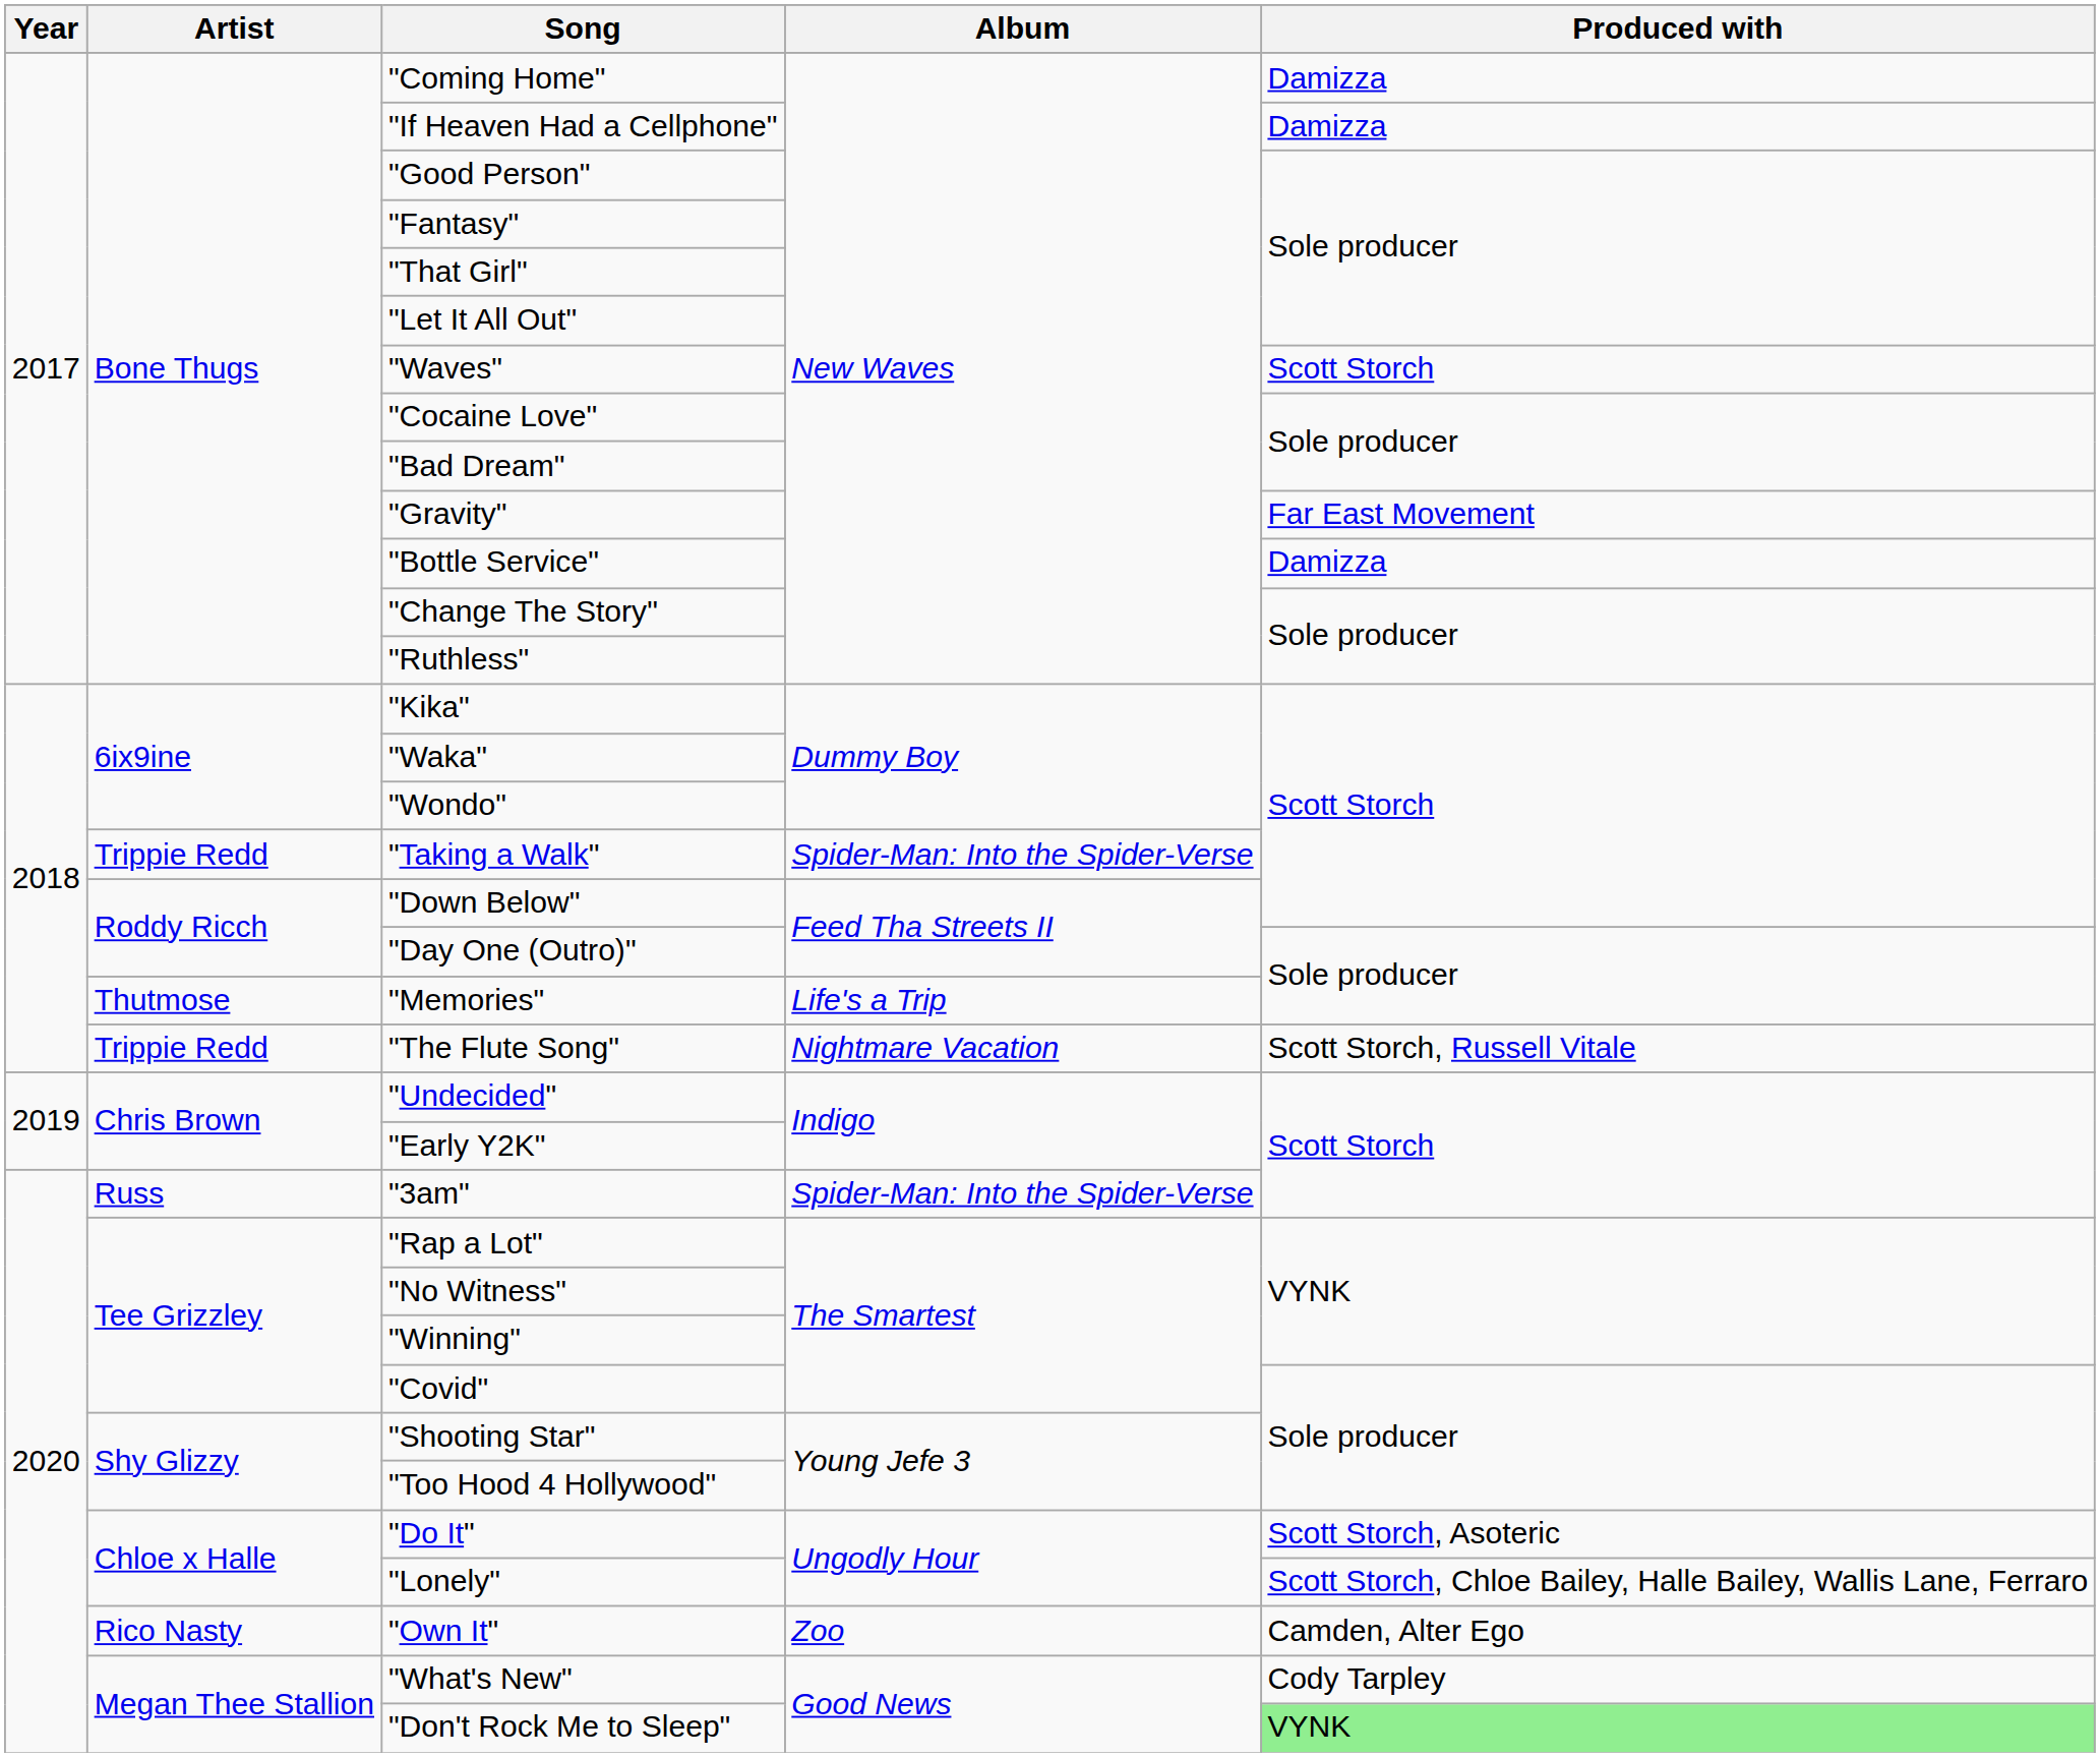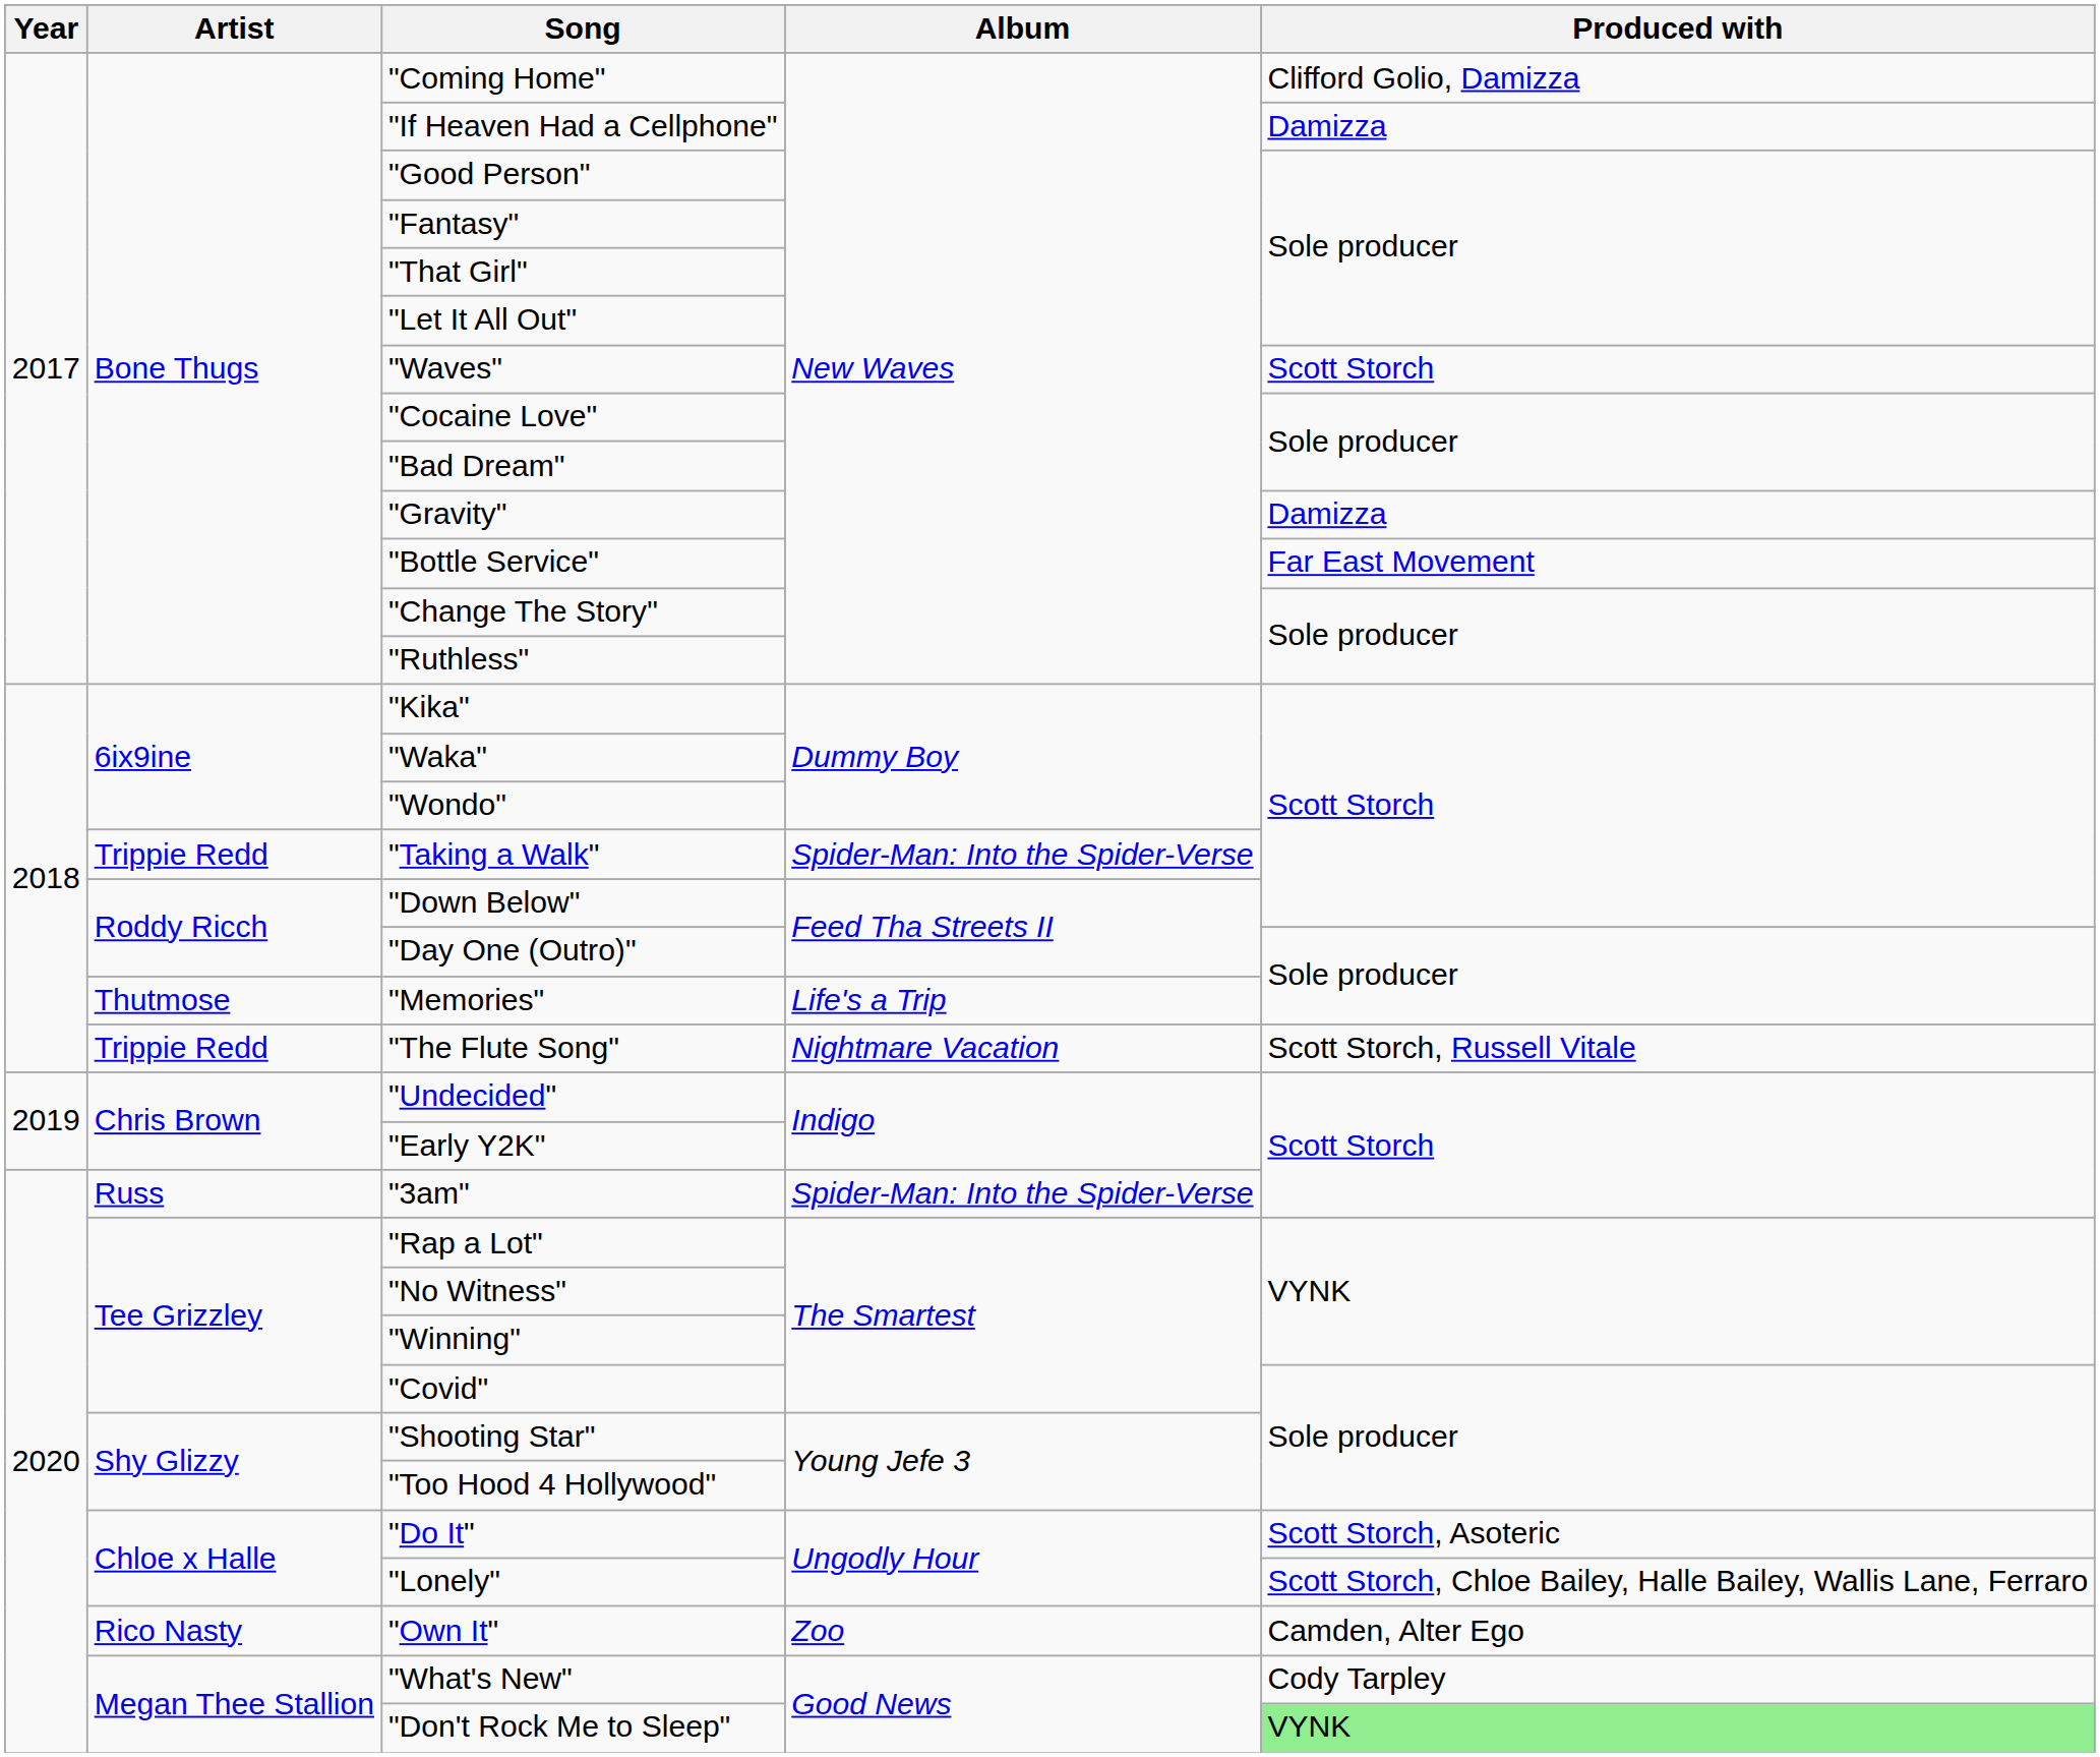"Coming Home" | Produced with: Damizza -> Clifford Golio, Damizza
"Gravity" | Produced with: Far East Movement -> Damizza
"Bottle Service" | Produced with: Damizza -> Far East Movement
